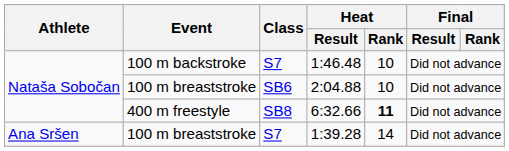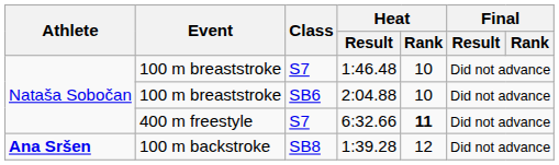1:46.48 | Event: 100 m backstroke -> 100 m breaststroke
6:32.66 | Class: SB8 -> S7
1:39.28 | Athlete: normal -> bold
1:39.28 | Event: 100 m breaststroke -> 100 m backstroke
1:39.28 | Class: S7 -> SB8
1:39.28 | Heat / Rank: 14 -> 12
